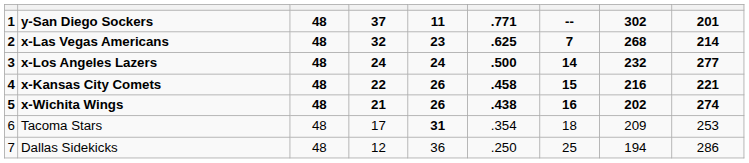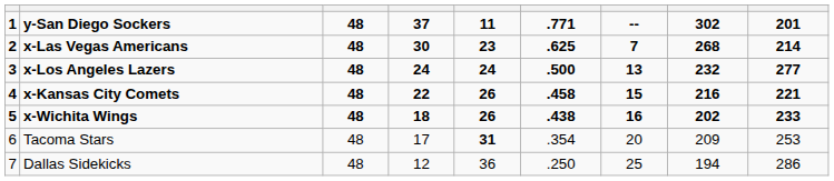x-Las Vegas Americans | column 4: 32 -> 30
x-Los Angeles Lazers | column 7: 14 -> 13
x-Wichita Wings | column 4: 21 -> 18
x-Wichita Wings | column 9: 274 -> 233
Tacoma Stars | column 7: 18 -> 20
